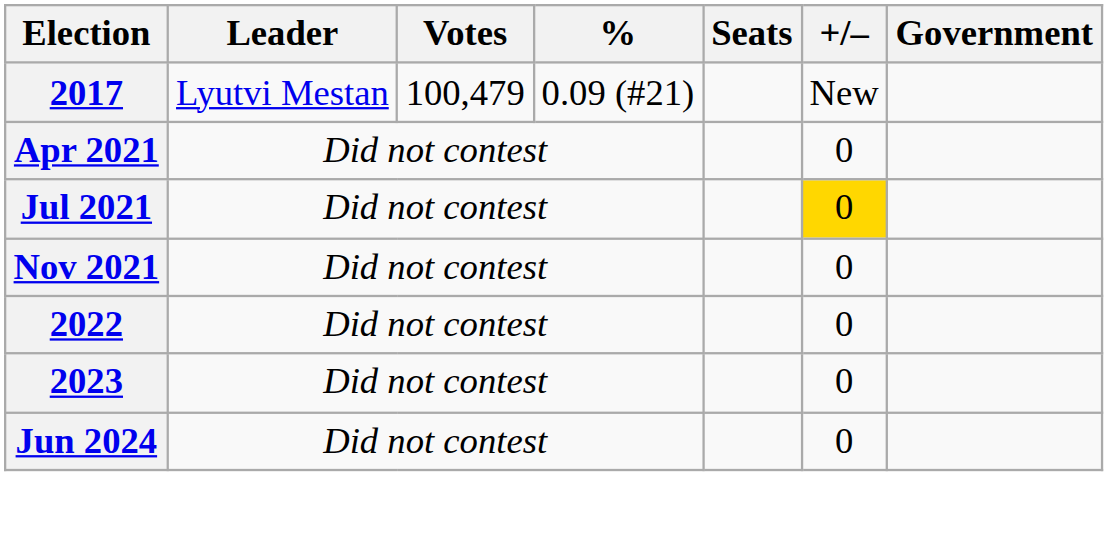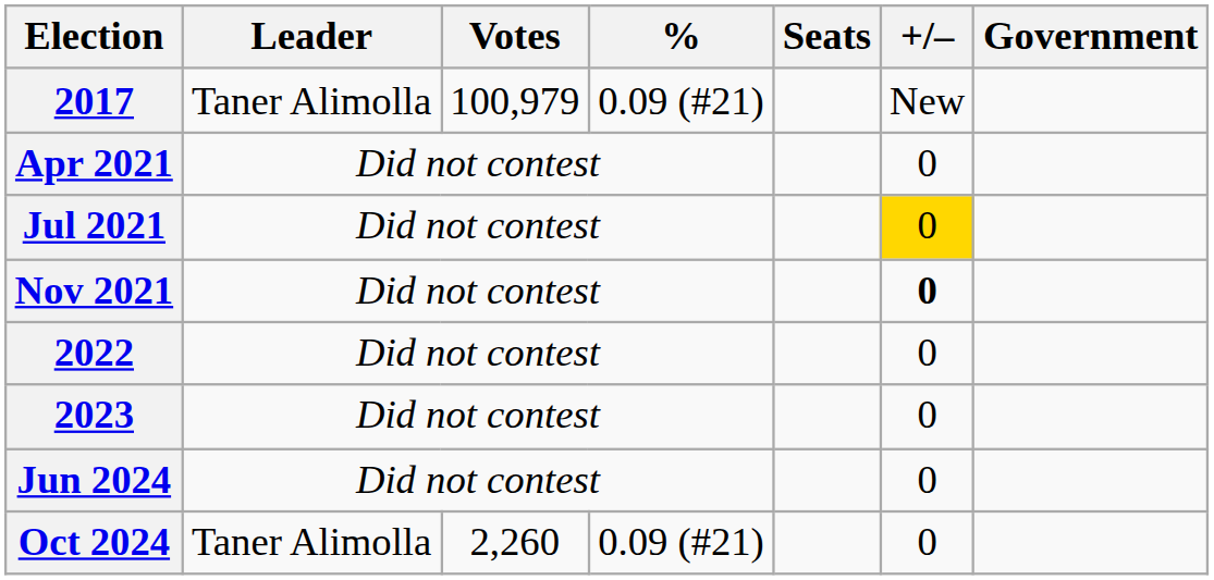2017 | Leader: Lyutvi Mestan -> Taner Alimolla
2017 | Votes: 100,479 -> 100,979
Nov 2021 | +/–: normal -> bold
+ row: Oct 2024 | Taner Alimolla | 2,260 | 0.09 (#21) | 0
